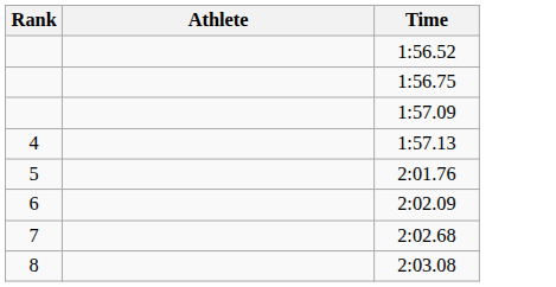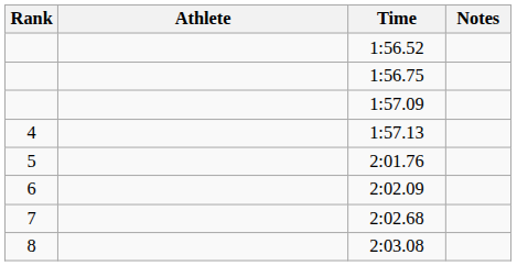+ column: Notes
